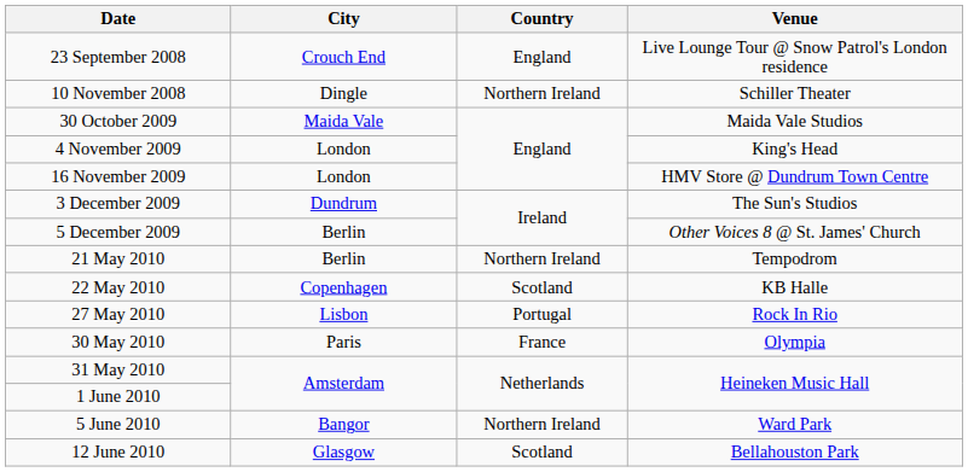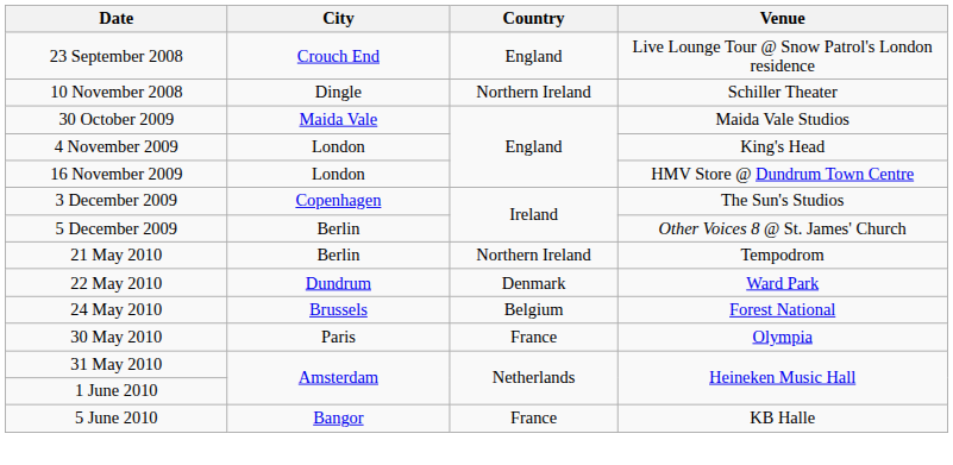3 December 2009 | City: Dundrum -> Copenhagen
22 May 2010 | City: Copenhagen -> Dundrum
22 May 2010 | Country: Scotland -> Denmark
22 May 2010 | Venue: KB Halle -> Ward Park
+ row: 24 May 2010 | Brussels | Belgium | Forest National
- row: 27 May 2010 | Lisbon | Portugal | Rock In Rio
5 June 2010 | Country: Northern Ireland -> France
5 June 2010 | Venue: Ward Park -> KB Halle
- row: 12 June 2010 | Glasgow | Scotland | Bellahouston Park
